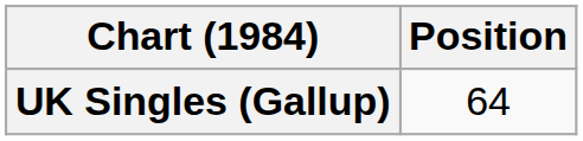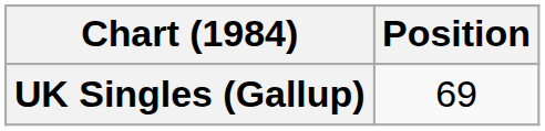UK Singles (Gallup) | Position: 64 -> 69
